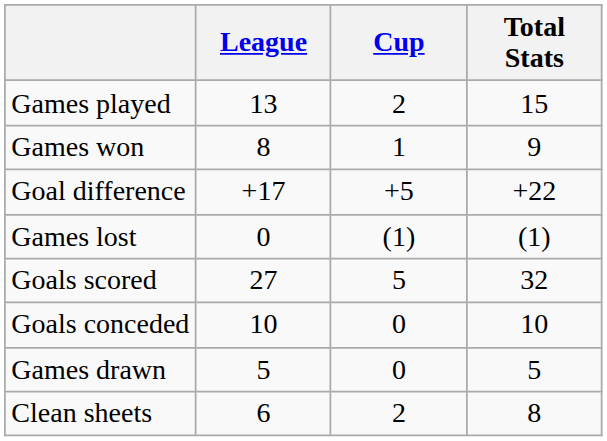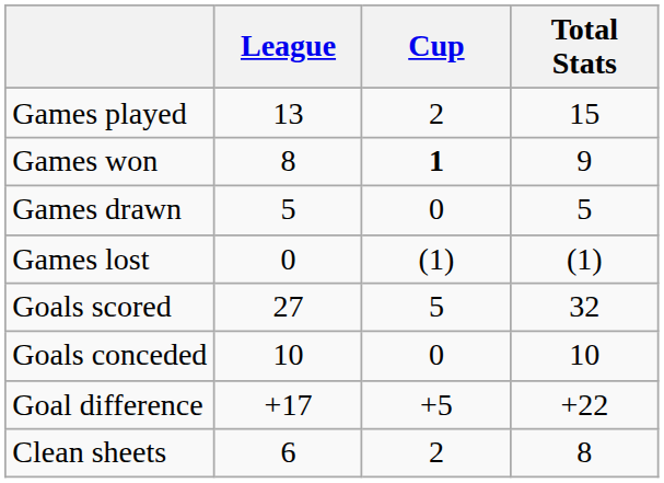Games won | Cup: normal -> bold
rows swapped: Games drawn <-> Goal difference
